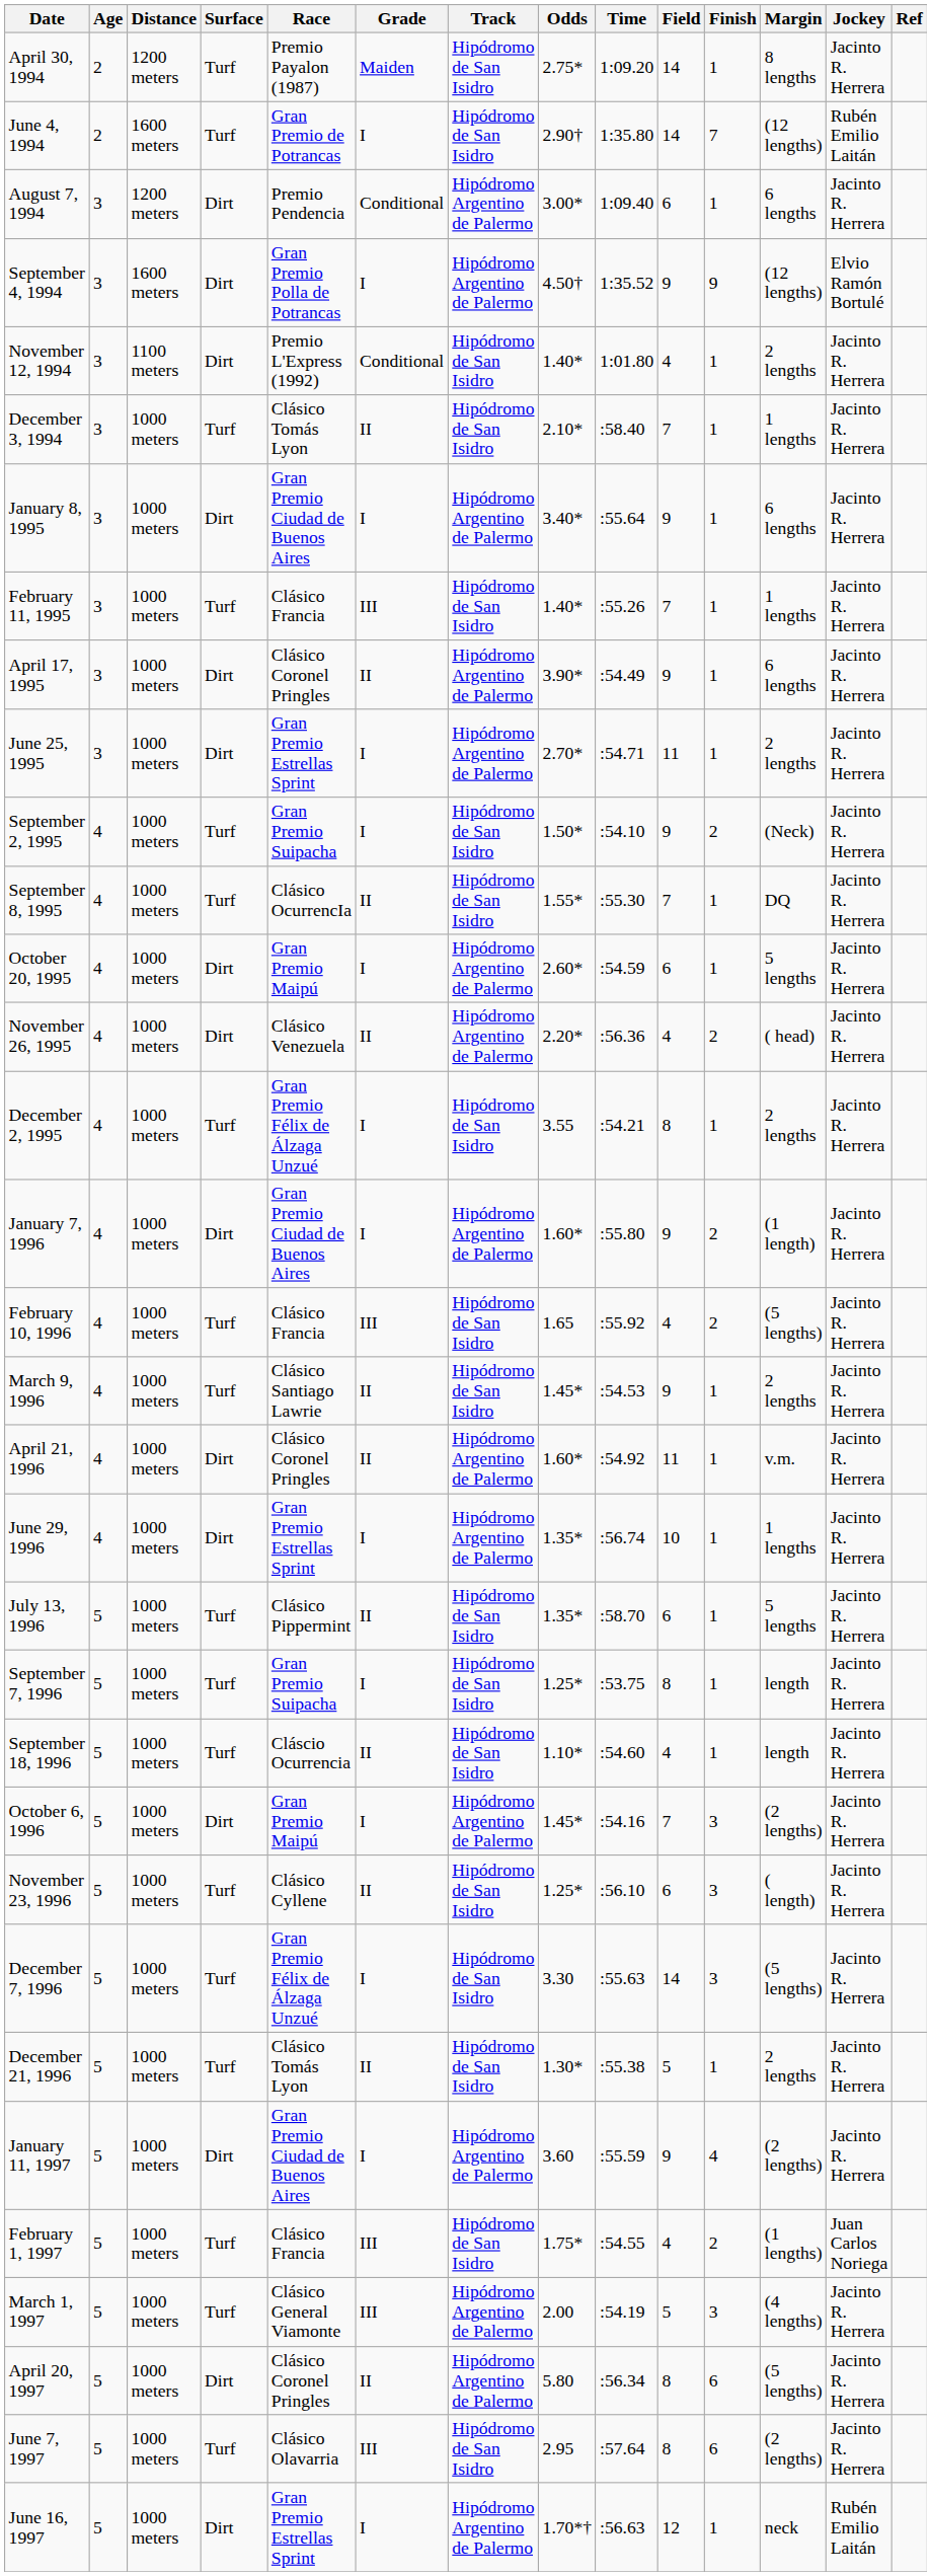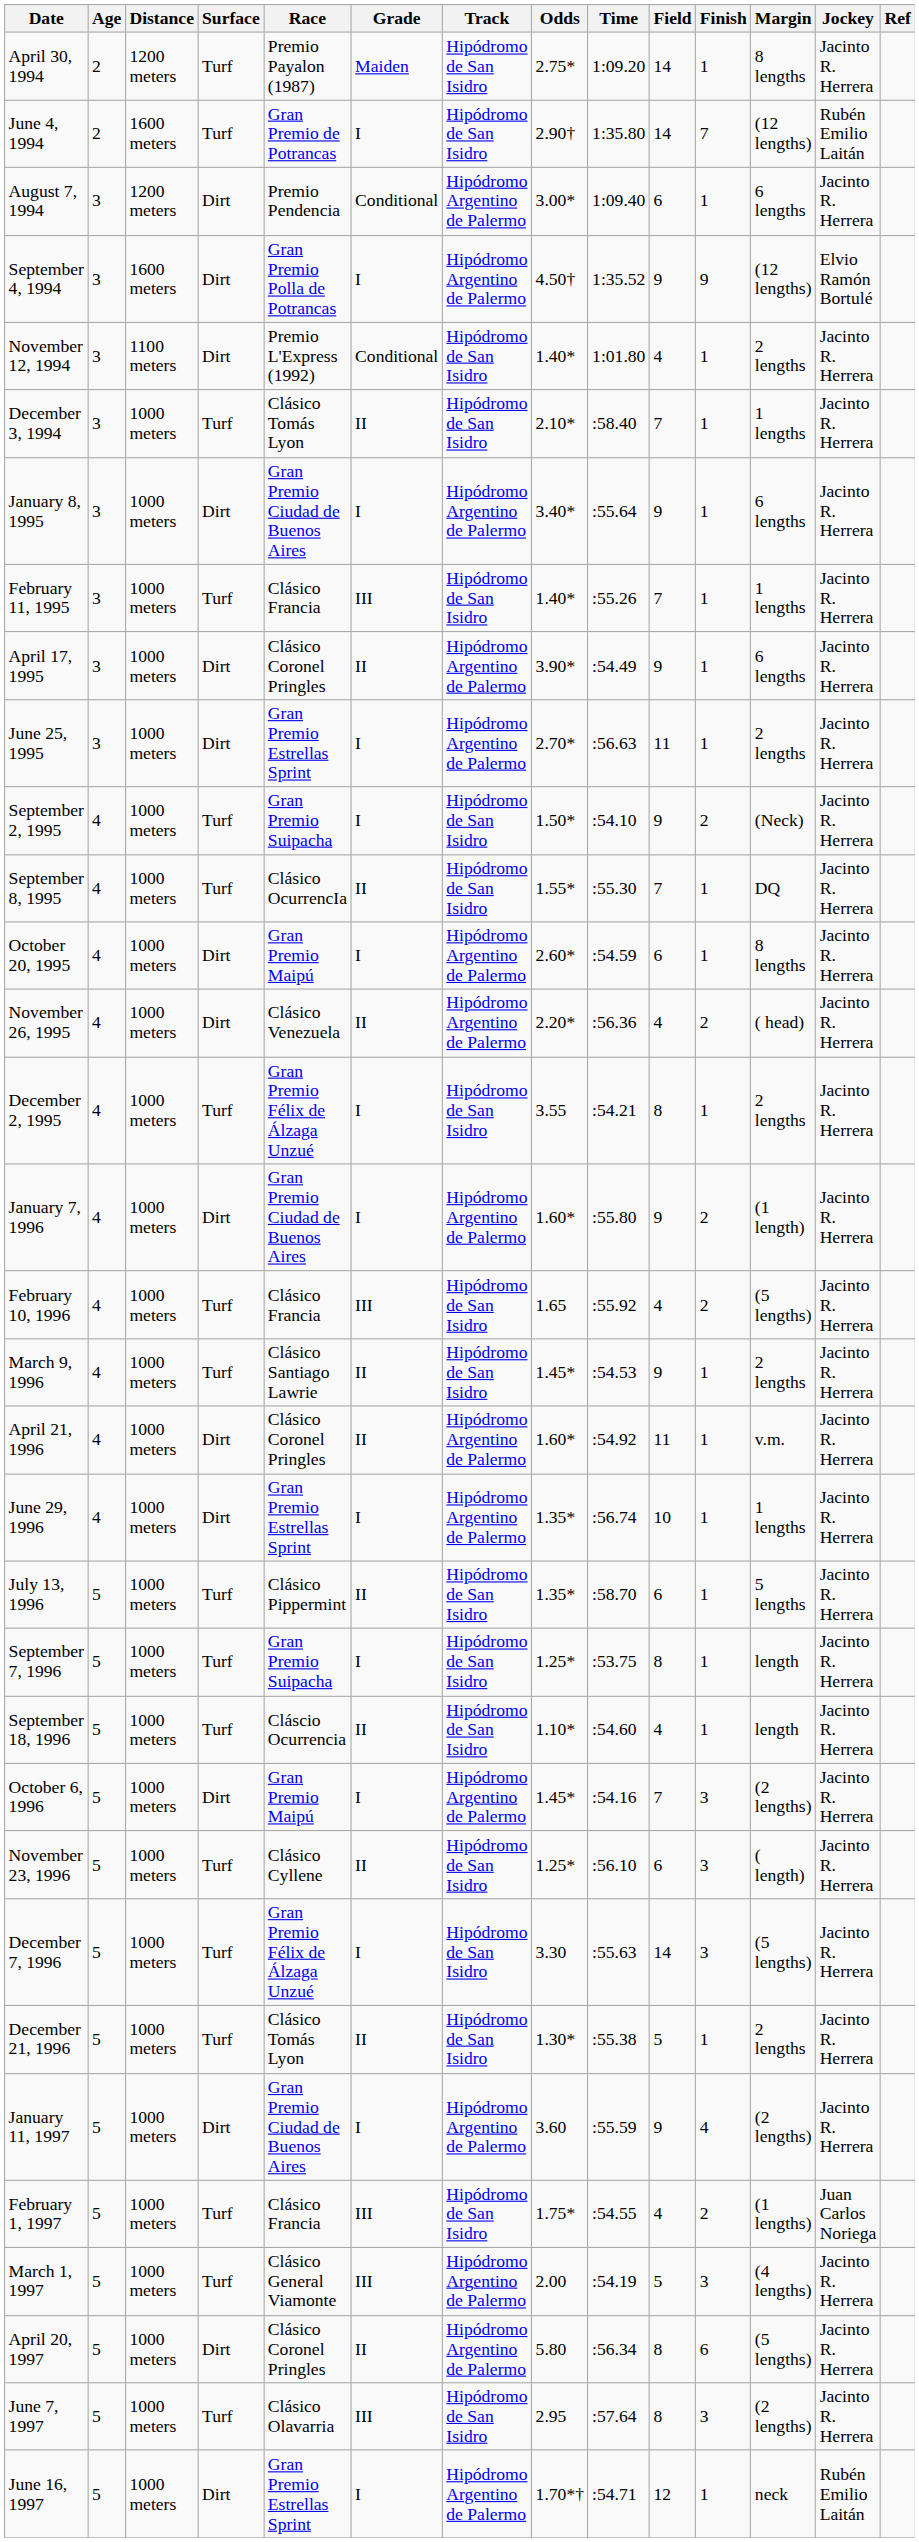June 25, 1995 | Time: :54.71 -> :56.63
October 20, 1995 | Margin: 5 lengths -> 8 lengths
June 7, 1997 | Finish: 6 -> 3
June 16, 1997 | Time: :56.63 -> :54.71
